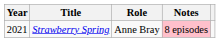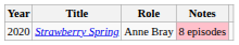Strawberry Spring | Year: 2021 -> 2020
